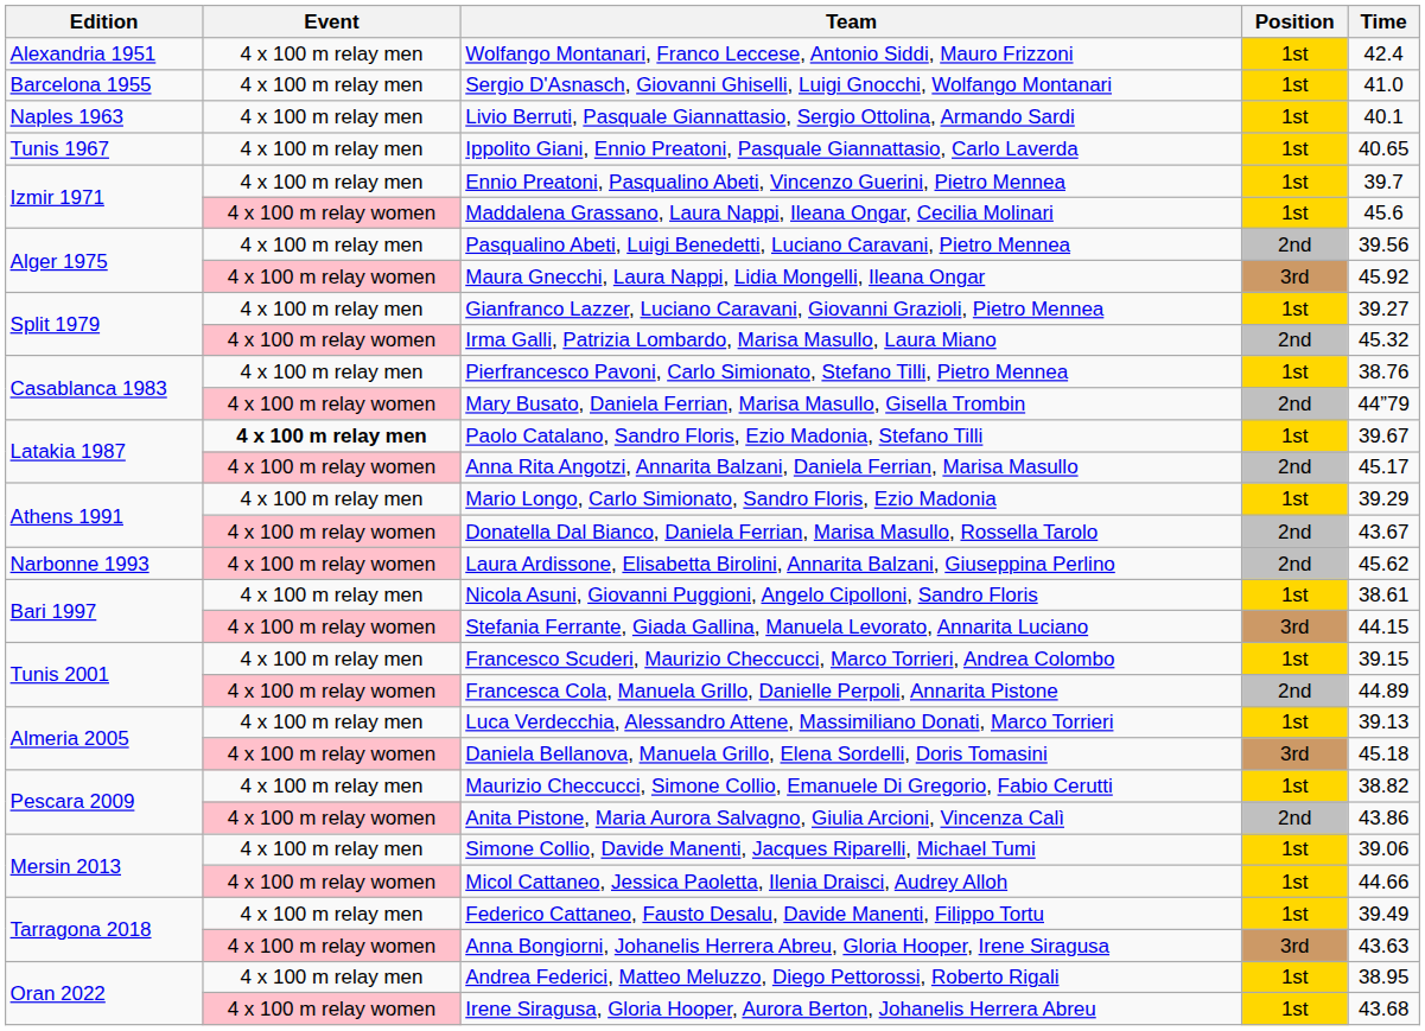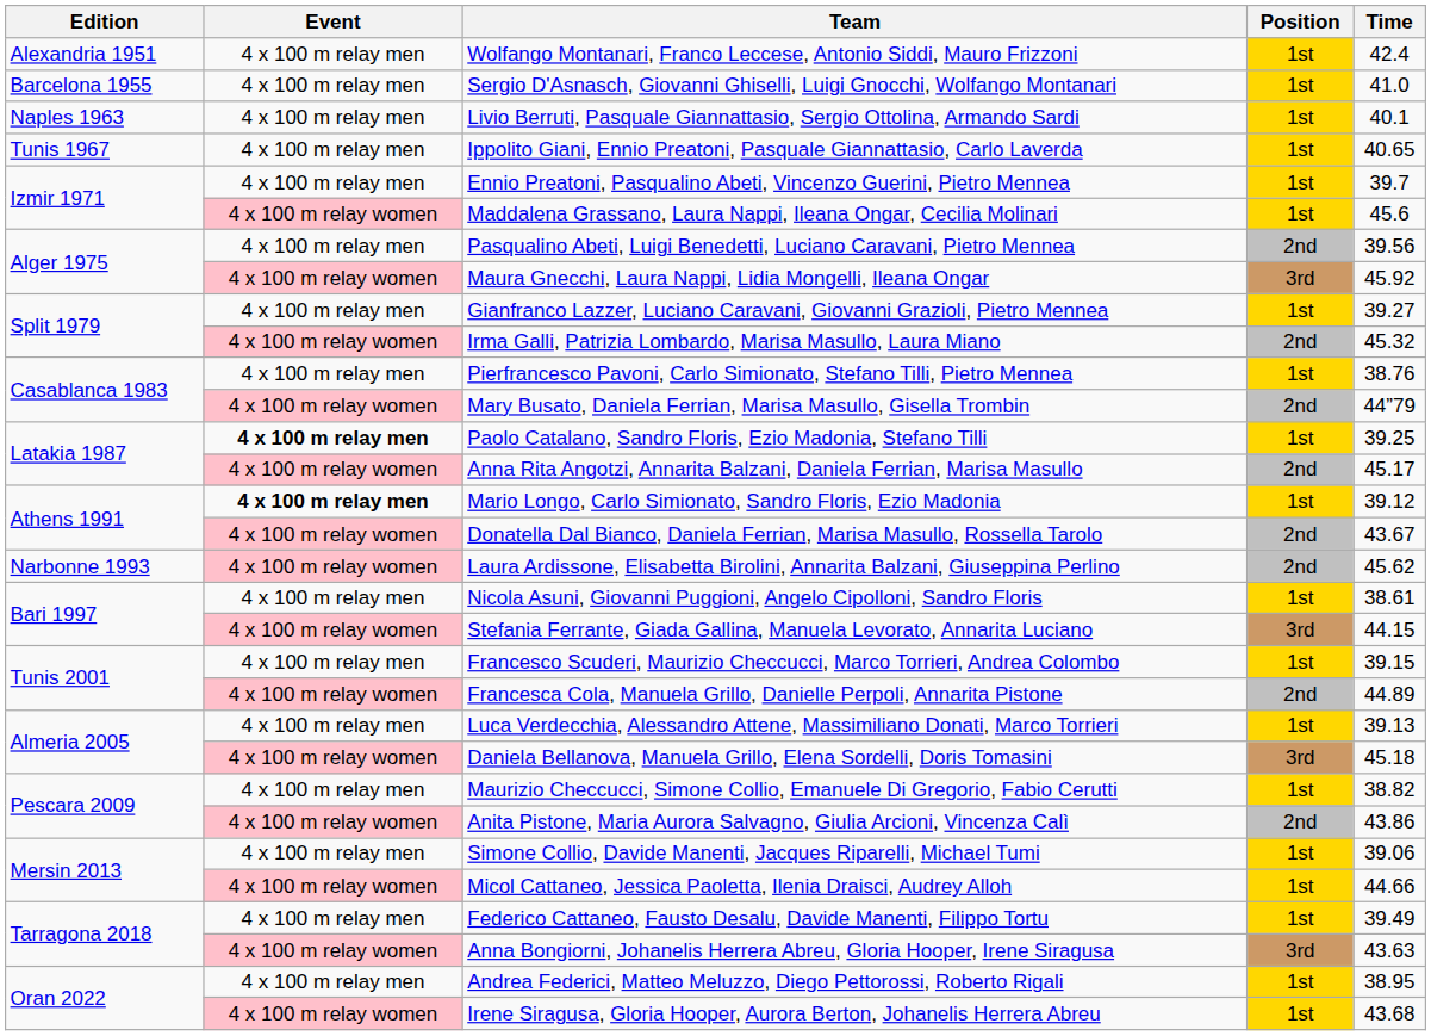Paolo Catalano, Sandro Floris, Ezio Madonia, Stefano Tilli | Time: 39.67 -> 39.25
Mario Longo, Carlo Simionato, Sandro Floris, Ezio Madonia | Event: normal -> bold
Mario Longo, Carlo Simionato, Sandro Floris, Ezio Madonia | Time: 39.29 -> 39.12
